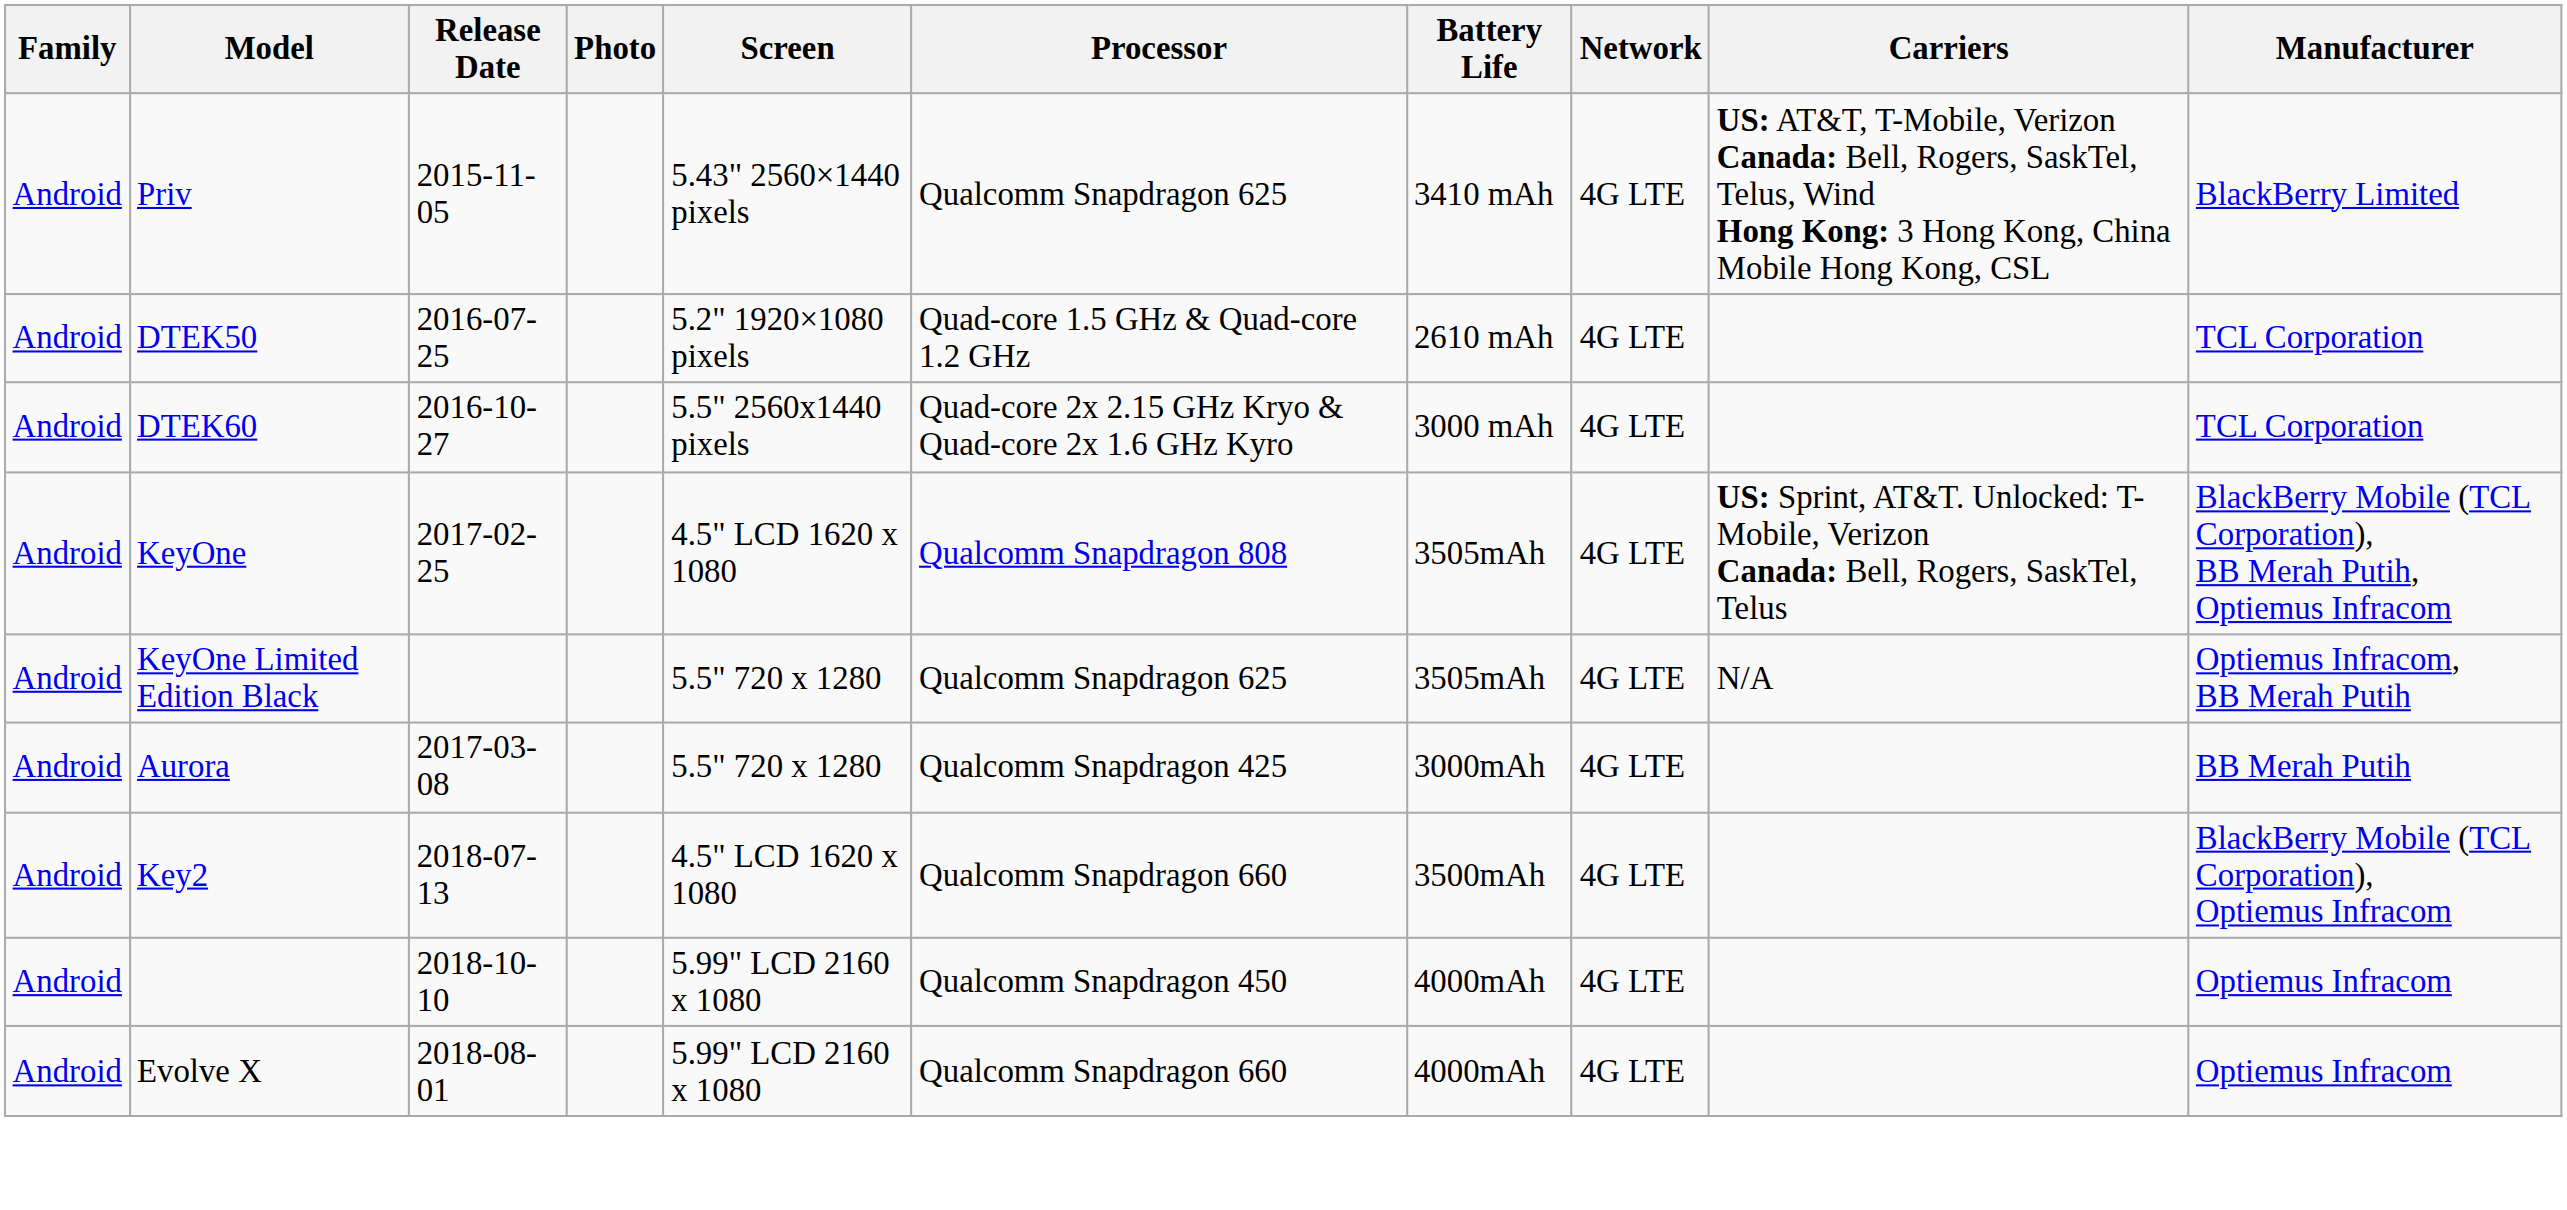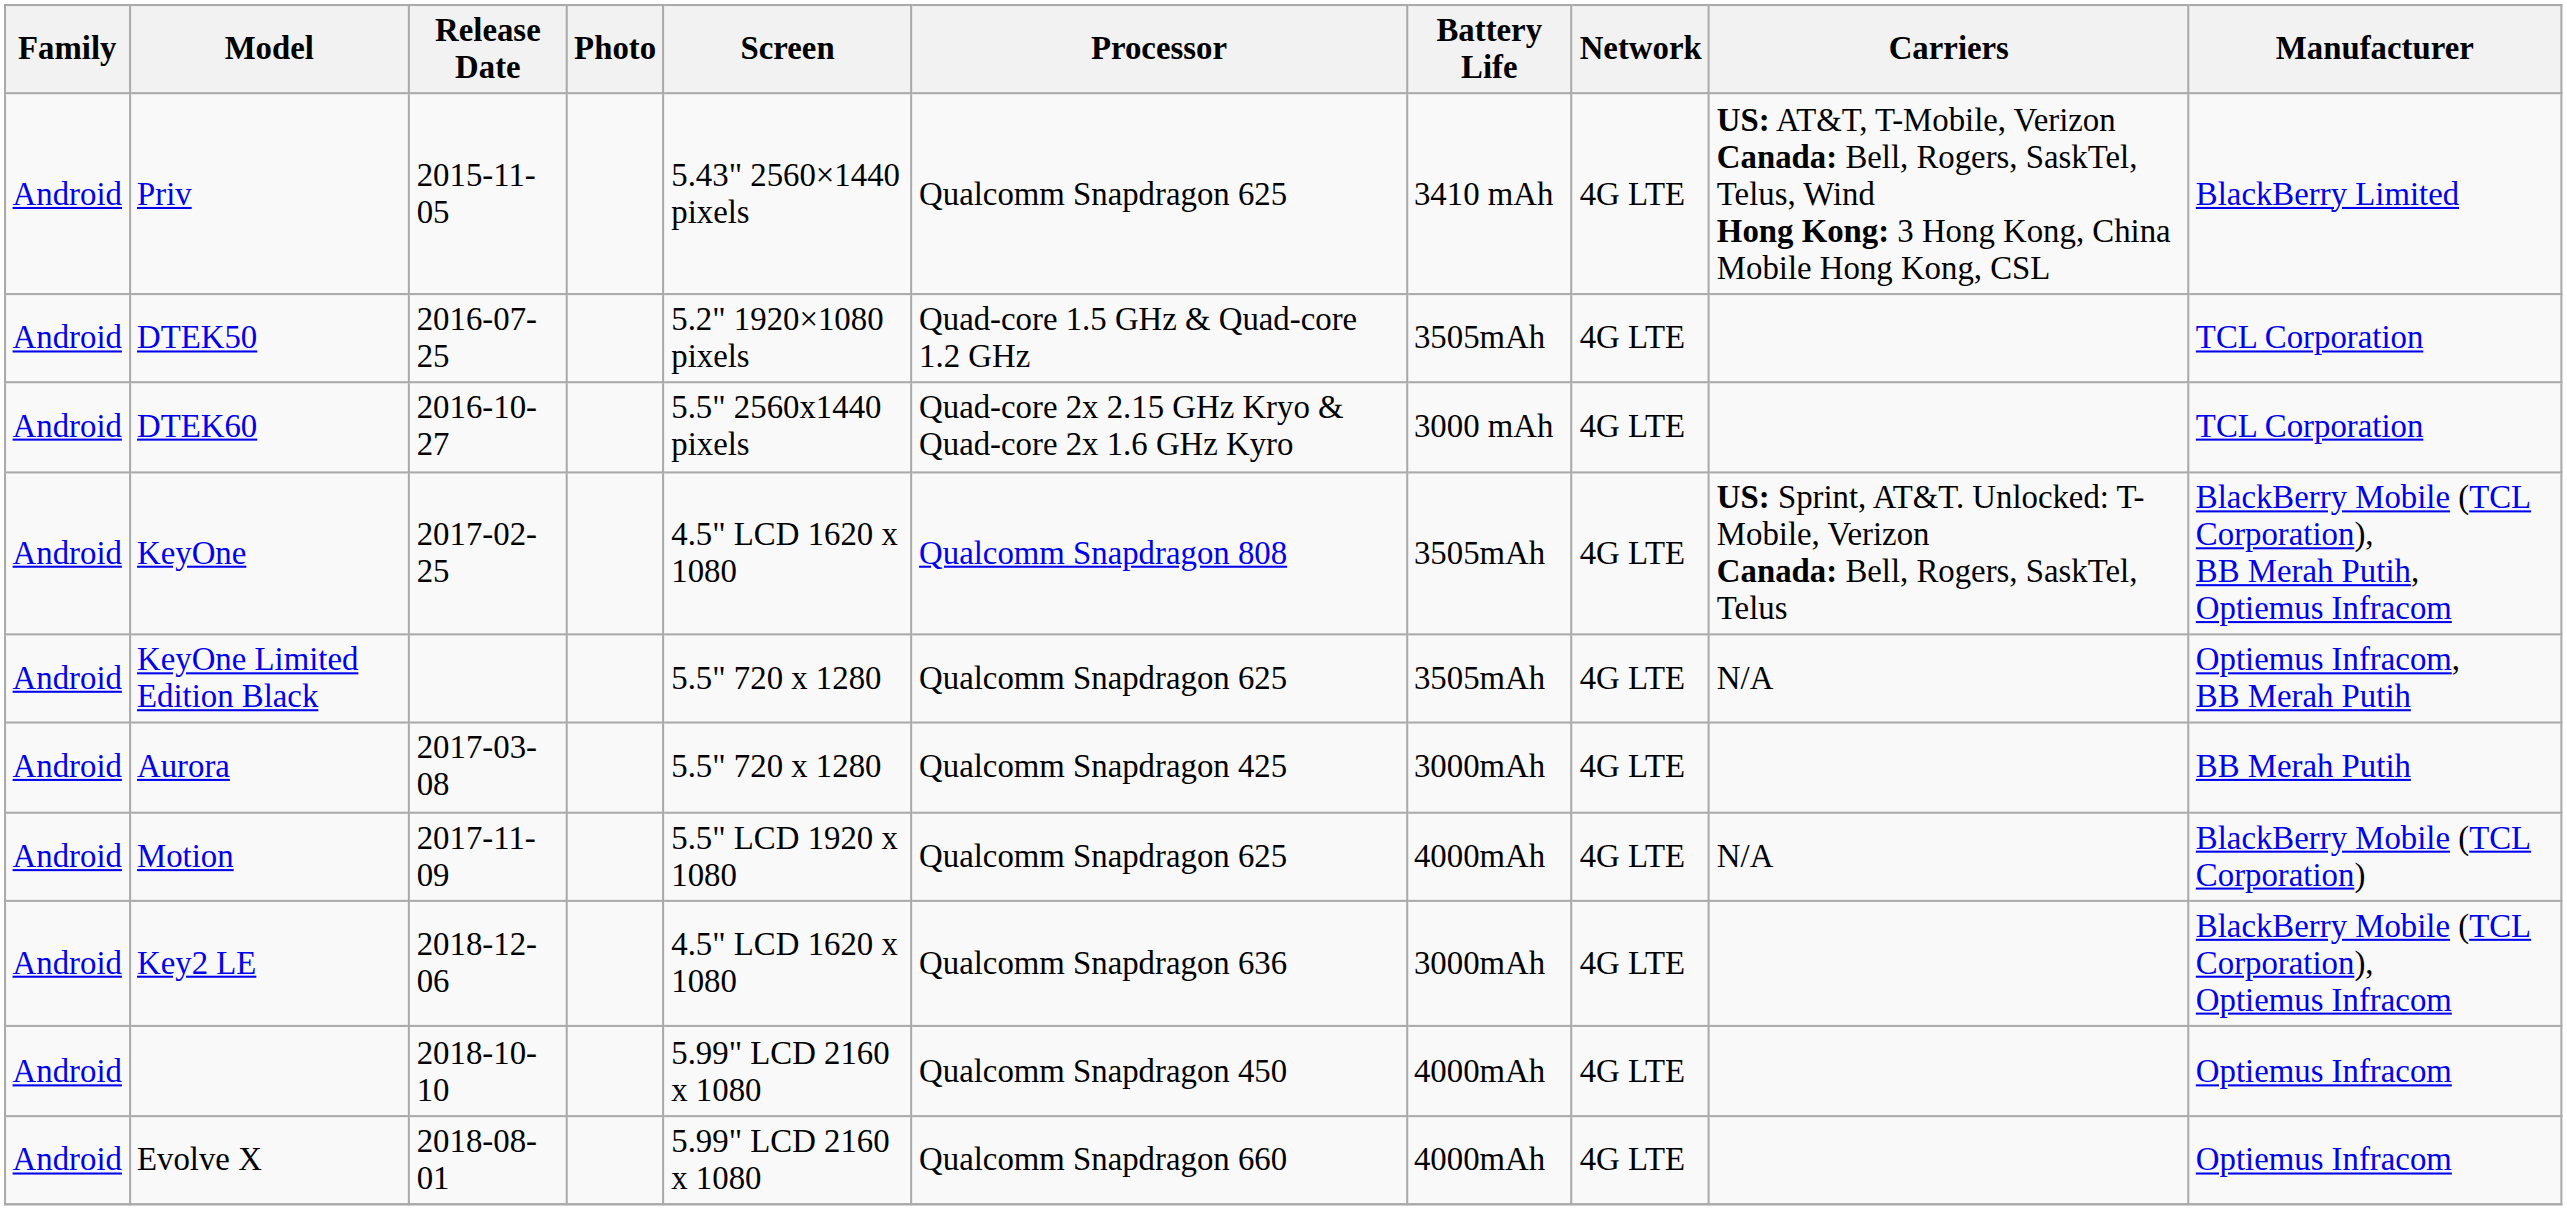DTEK50 | Battery Life: 2610 mAh -> 3505mAh
+ row: Android | Motion | 2017-11-09 | 5.5" LCD 1920 x 1080 | Qualcomm Snapdragon 625 | 4000mAh | 4G LTE | N/A | BlackBerry Mobile (TCL Corporation)
- row: Android | Key2 | 2018-07-13 | 4.5" LCD 1620 x 1080 | Qualcomm Snapdragon 660 | 3500mAh | 4G LTE | BlackBerry Mobile (TCL Corporation), Optiemus Infracom
+ row: Android | Key2 LE | 2018-12-06 | 4.5" LCD 1620 x 1080 | Qualcomm Snapdragon 636 | 3000mAh | 4G LTE | BlackBerry Mobile (TCL Corporation), Optiemus Infracom
